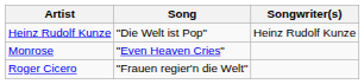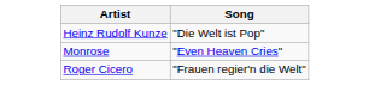- column: Songwriter(s) | Heinz Rudolf Kunze
